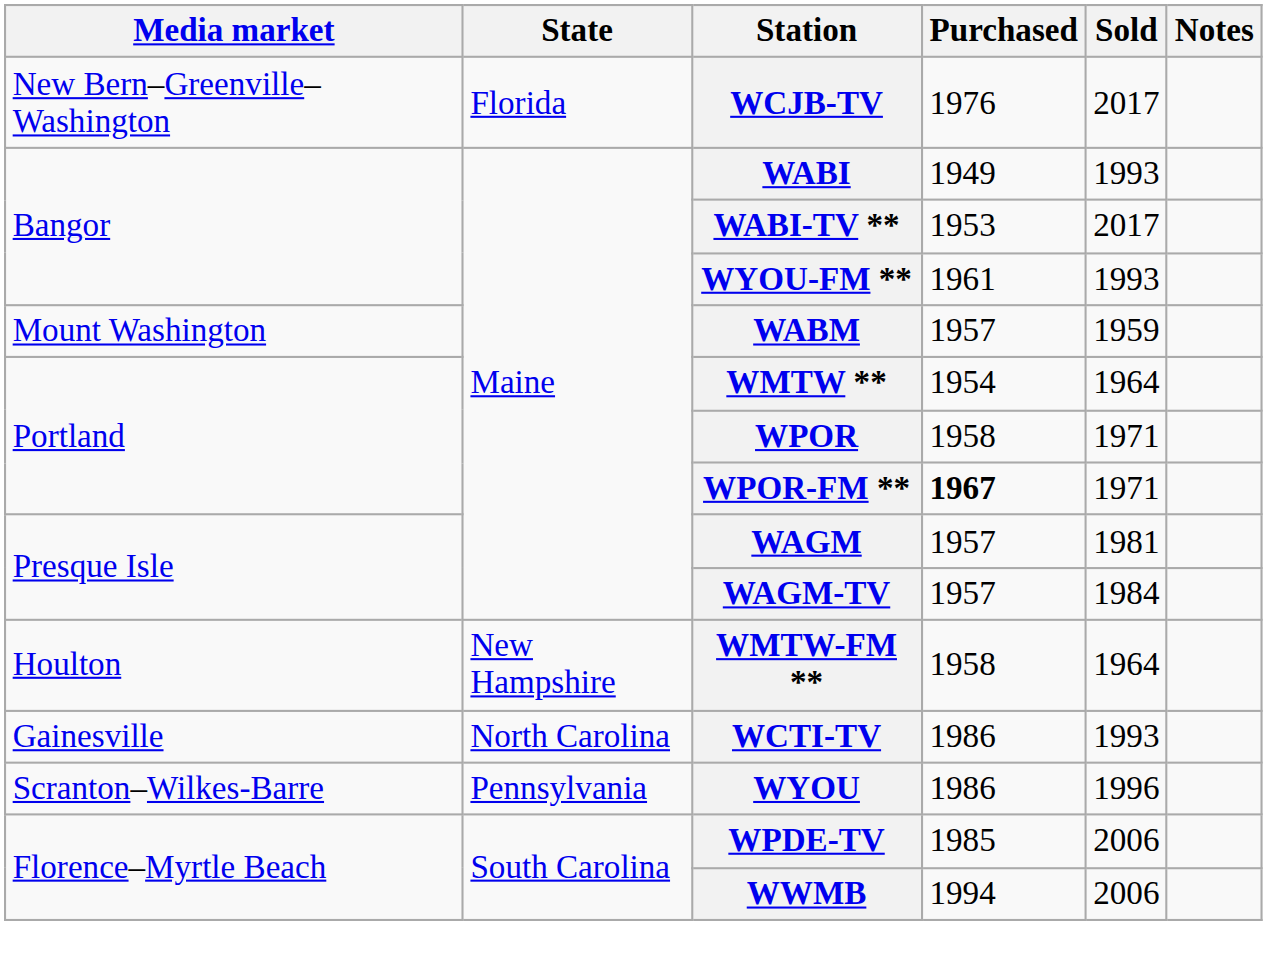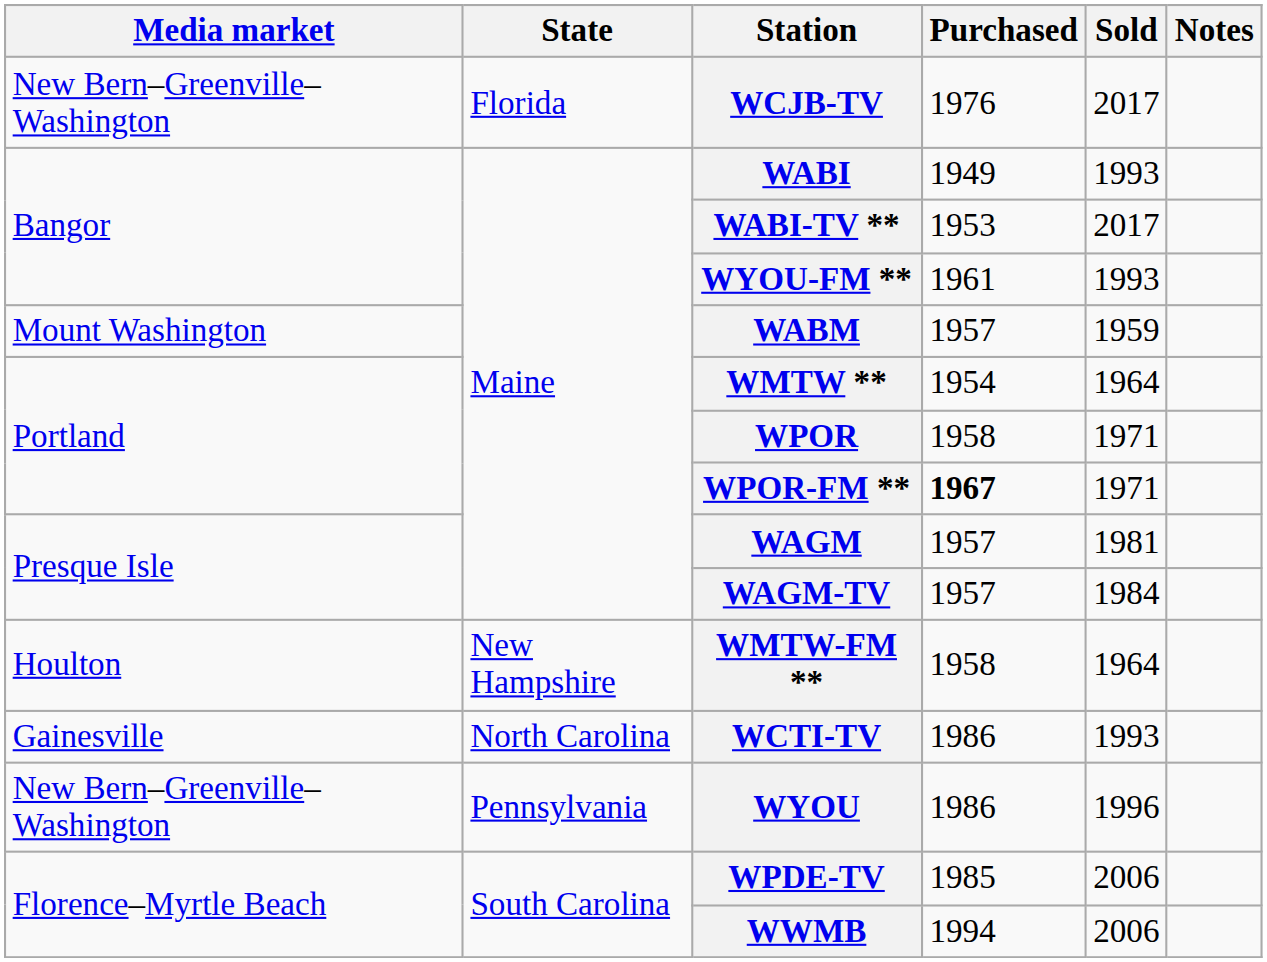WYOU | Media market: Scranton–Wilkes-Barre -> New Bern–Greenville–Washington
